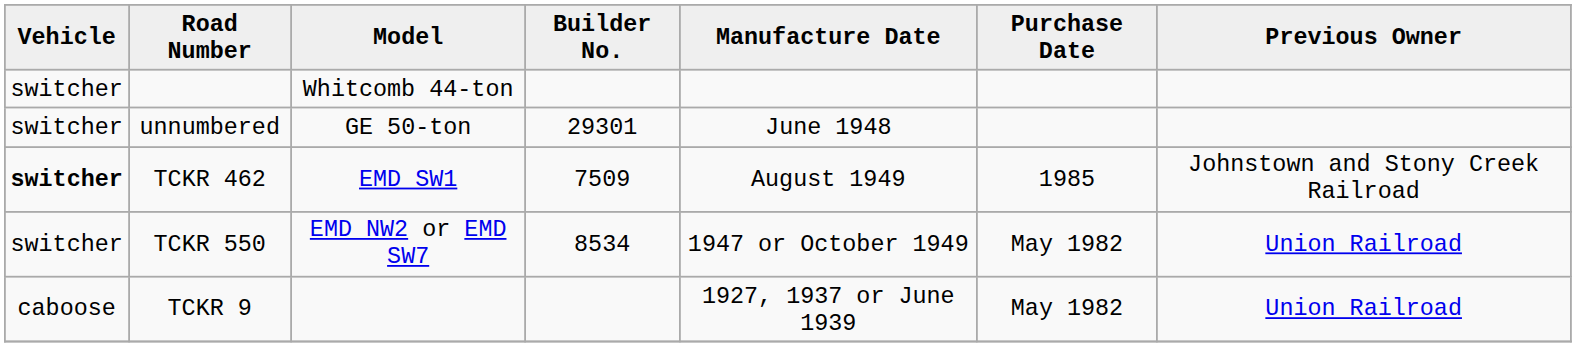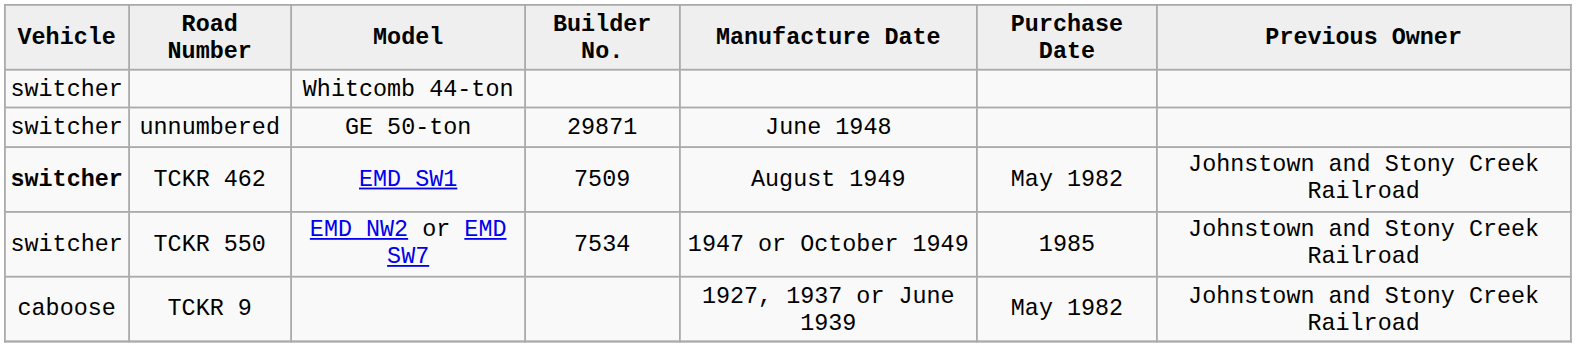unnumbered | Builder No.: 29301 -> 29871
TCKR 462 | Purchase Date: 1985 -> May 1982
TCKR 550 | Builder No.: 8534 -> 7534
TCKR 550 | Purchase Date: May 1982 -> 1985
TCKR 550 | Previous Owner: Union Railroad -> Johnstown and Stony Creek Railroad
TCKR 9 | Previous Owner: Union Railroad -> Johnstown and Stony Creek Railroad
